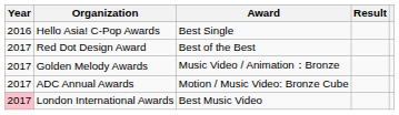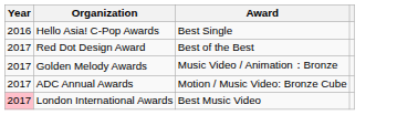- column: Result
